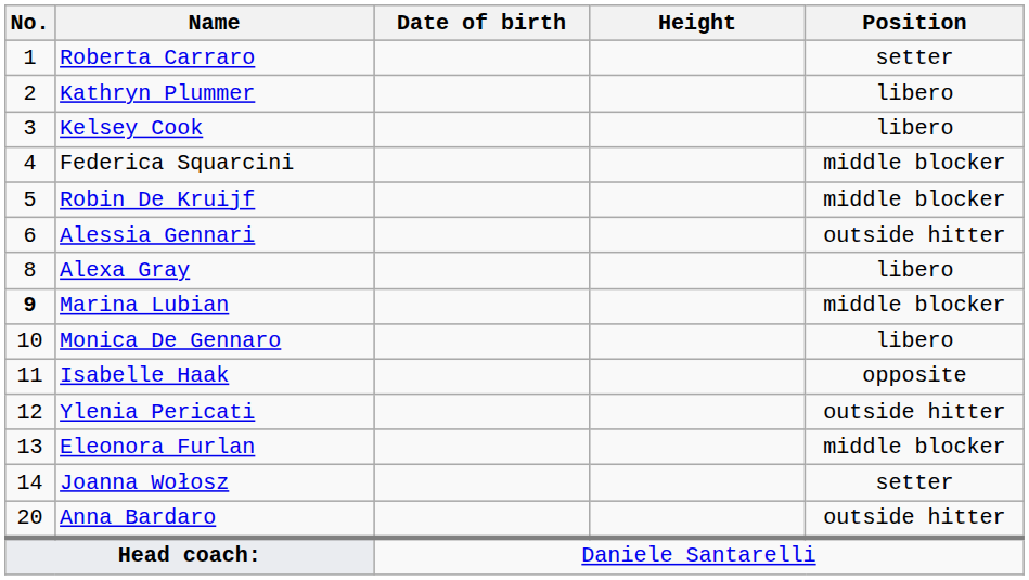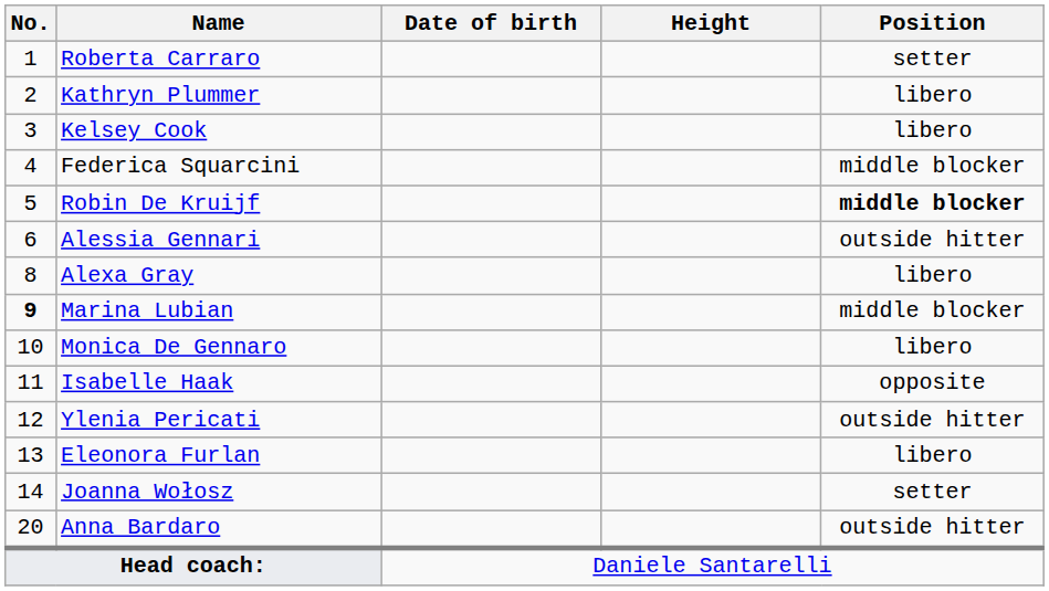Robin De Kruijf | Position: normal -> bold
Eleonora Furlan | Position: middle blocker -> libero
